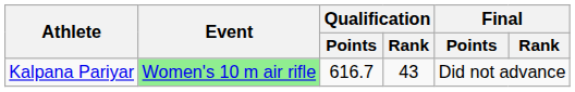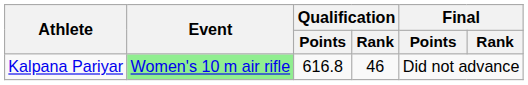Kalpana Pariyar | Qualification / Points: 616.7 -> 616.8
Kalpana Pariyar | Qualification / Rank: 43 -> 46
